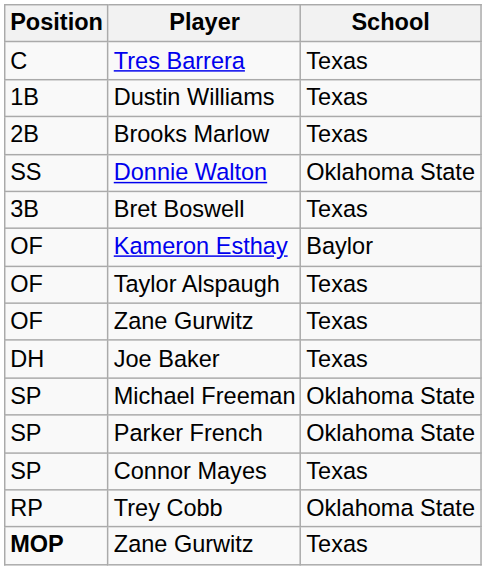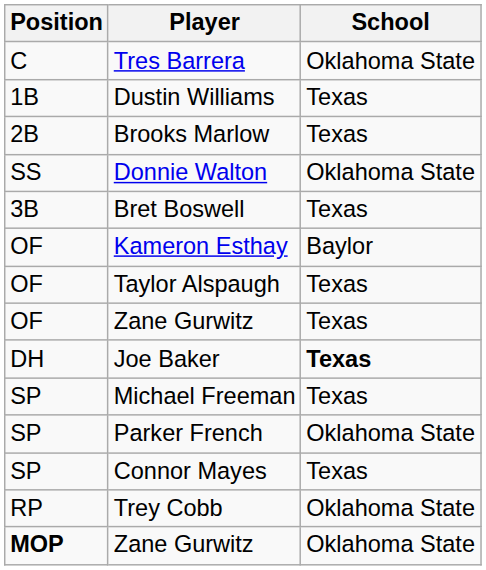Tres Barrera | School: Texas -> Oklahoma State
Joe Baker | School: normal -> bold
Michael Freeman | School: Oklahoma State -> Texas
MOP / Zane Gurwitz | School: Texas -> Oklahoma State
